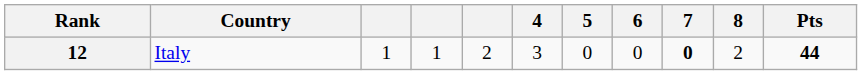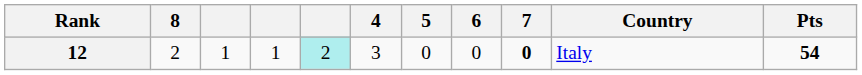columns swapped: Country <-> 8
12 | column 5: no background -> paleturquoise background
12 | Pts: 44 -> 54
